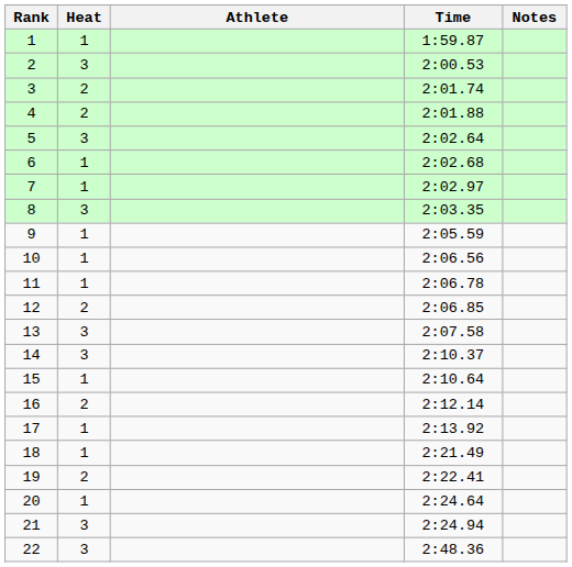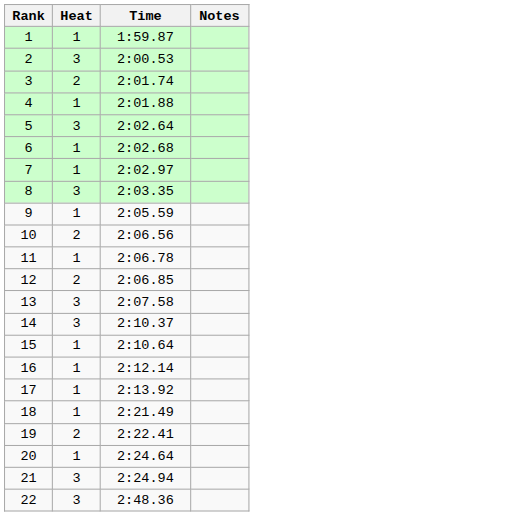- column: Athlete
4 | Heat: 2 -> 1
10 | Heat: 1 -> 2
16 | Heat: 2 -> 1
